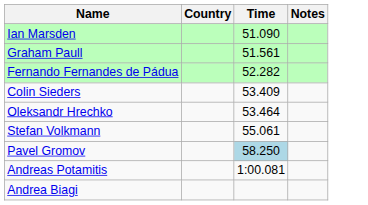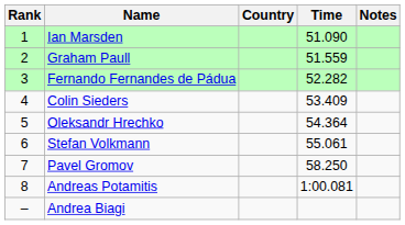+ column: Rank | 1 | 2 | 3 | 4 | 5 | 6 | 7 | 8 | –
Graham Paull | Time: 51.561 -> 51.559
Oleksandr Hrechko | Time: 53.464 -> 54.364
Pavel Gromov | Time: lightblue background -> no background
